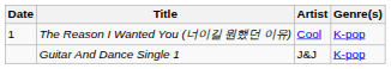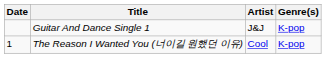rows swapped: The Reason I Wanted You (너이길 원했던 이유) <-> Guitar And Dance Single 1
